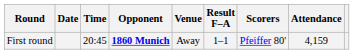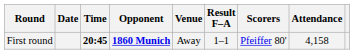First round | Time: normal -> bold
First round | Attendance: 4,159 -> 4,158
